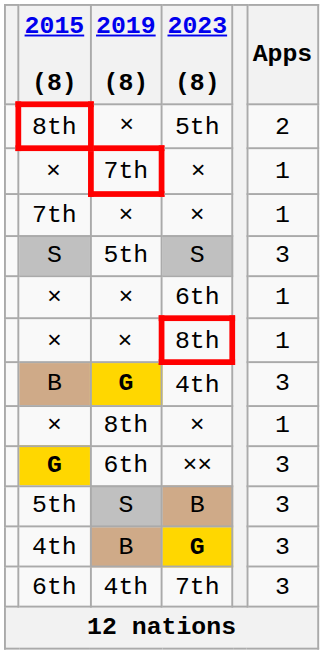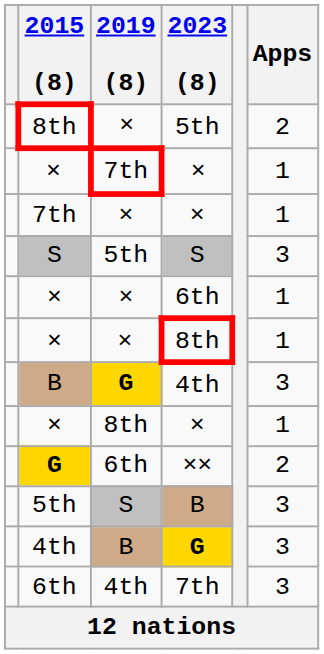×× | Apps: 3 -> 2
